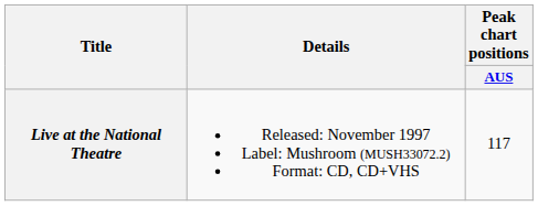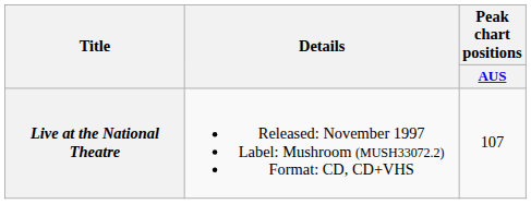Live at the National Theatre | Peak chart positions / AUS: 117 -> 107
